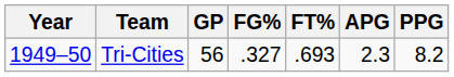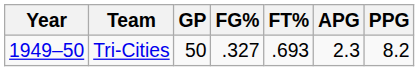Tri-Cities | GP: 56 -> 50
